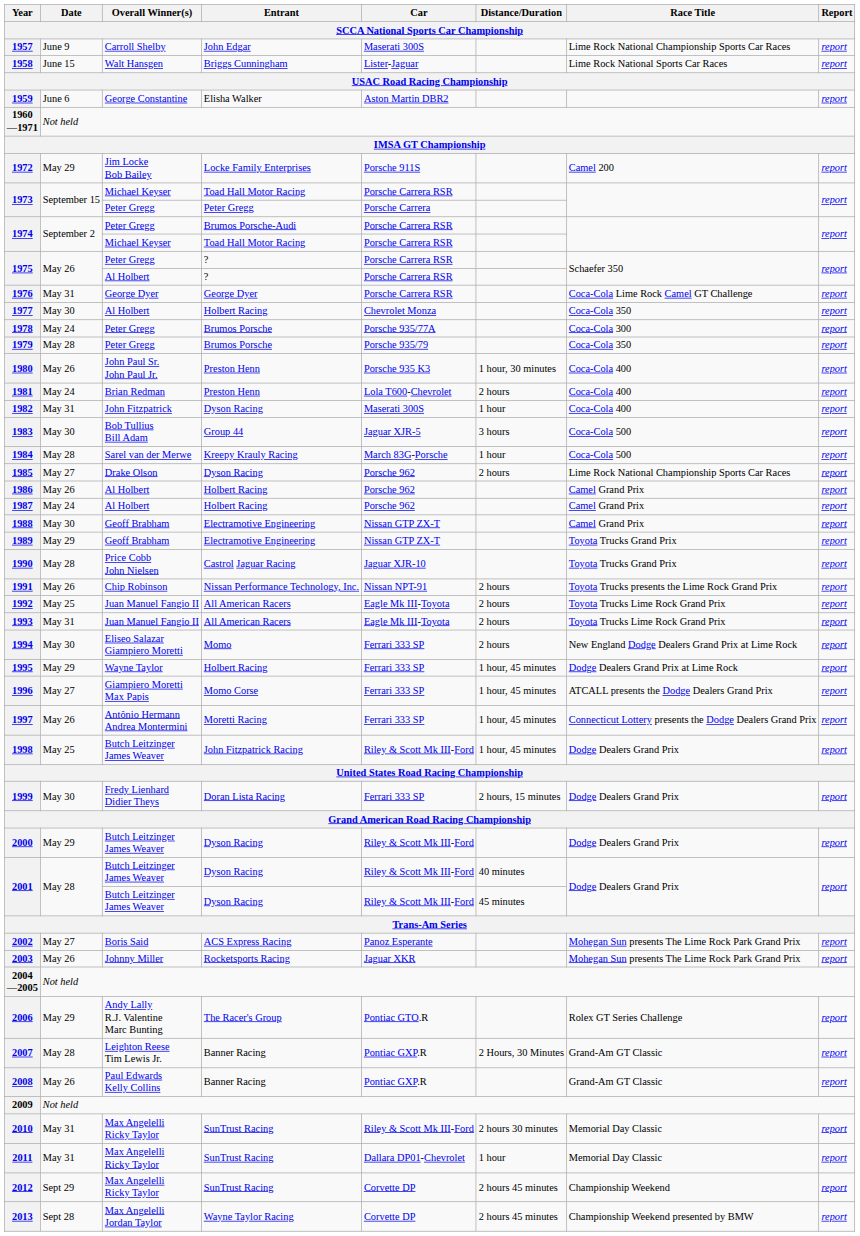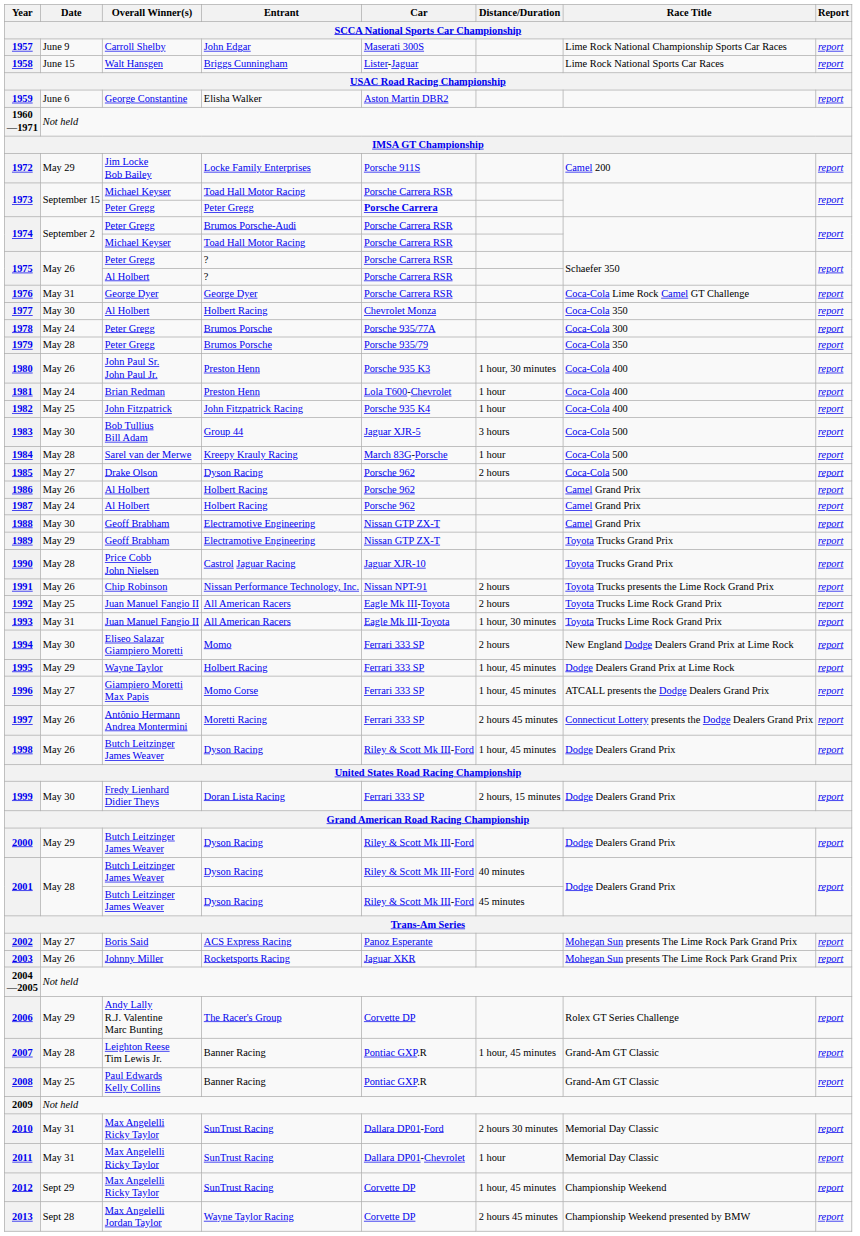1973 / Peter Gregg | Car: normal -> bold
1981 | Distance/Duration: 2 hours -> 1 hour
1982 | Date: May 31 -> May 25
1982 | Entrant: Dyson Racing -> John Fitzpatrick Racing
1982 | Car: Maserati 300S -> Porsche 935 K4
1985 | Race Title: Lime Rock National Championship Sports Car Races -> Coca-Cola 500
1993 | Distance/Duration: 2 hours -> 1 hour, 30 minutes
1997 | Distance/Duration: 1 hour, 45 minutes -> 2 hours 45 minutes
1998 | Date: May 25 -> May 26
1998 | Entrant: John Fitzpatrick Racing -> Dyson Racing
2006 | Car: Pontiac GTO.R -> Corvette DP
2007 | Distance/Duration: 2 Hours, 30 Minutes -> 1 hour, 45 minutes
2008 | Date: May 26 -> May 25
2010 | Car: Riley & Scott Mk III-Ford -> Dallara DP01-Ford
2012 | Distance/Duration: 2 hours 45 minutes -> 1 hour, 45 minutes
